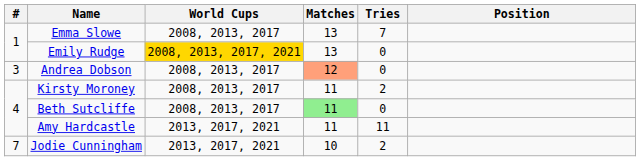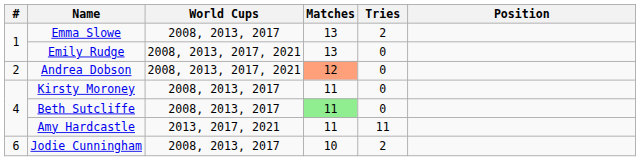Emma Slowe | Tries: 7 -> 2
Emily Rudge | World Cups: gold background -> no background
Andrea Dobson | #: 3 -> 2
Andrea Dobson | World Cups: 2008, 2013, 2017 -> 2008, 2013, 2017, 2021
Kirsty Moroney | Tries: 2 -> 0
Jodie Cunningham | #: 7 -> 6
Jodie Cunningham | World Cups: 2013, 2017, 2021 -> 2008, 2013, 2017
